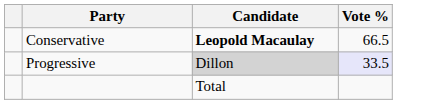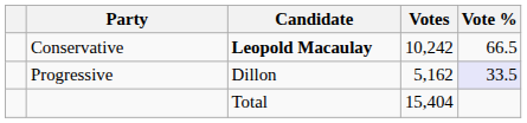+ column: Votes | 10,242 | 5,162 | 15,404
Progressive | Candidate: lightgrey background -> no background
